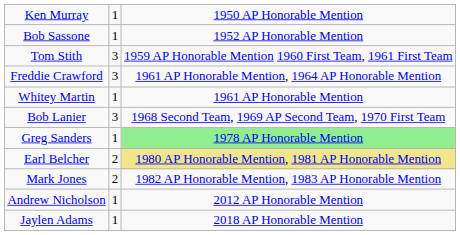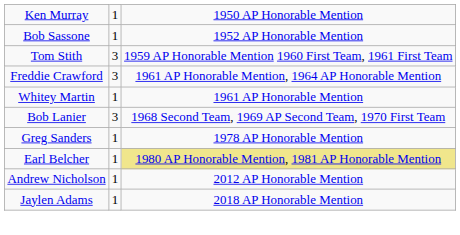Greg Sanders | column 3: lightgreen background -> no background
Earl Belcher | column 2: 2 -> 1
- row: Mark Jones | 2 | 1982 AP Honorable Mention, 1983 AP Honorable Mention
